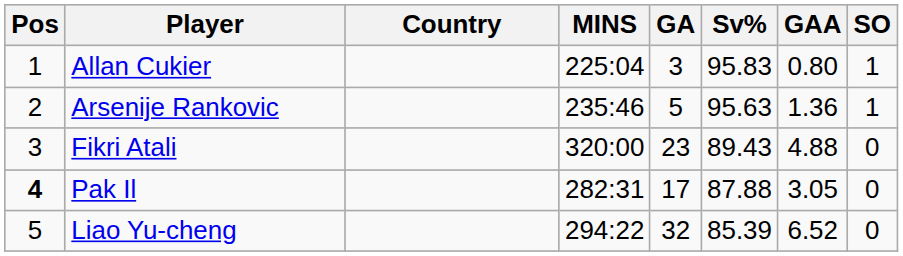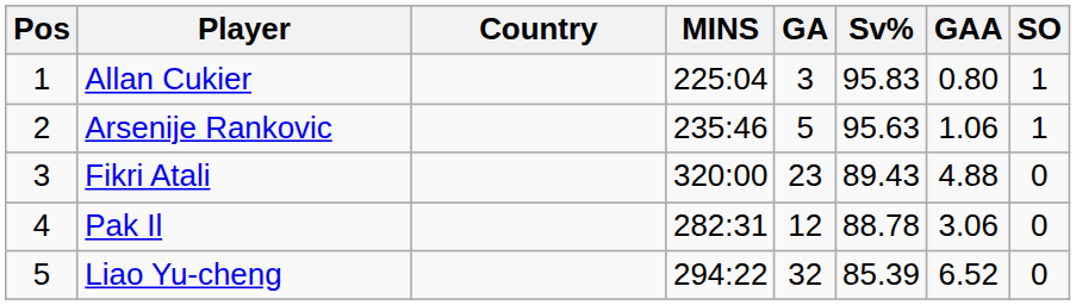Arsenije Rankovic | GAA: 1.36 -> 1.06
Pak Il | Pos: bold -> normal
Pak Il | GA: 17 -> 12
Pak Il | Sv%: 87.88 -> 88.78
Pak Il | GAA: 3.05 -> 3.06
